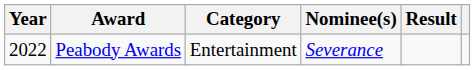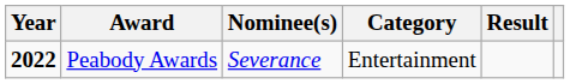columns swapped: Category <-> Nominee(s)
Peabody Awards | Year: normal -> bold
